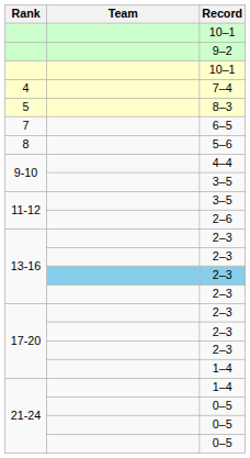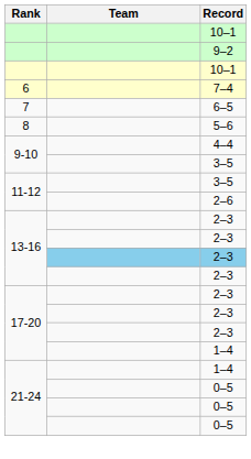- row: 4 | 7–4
- row: 5 | 8–3
+ row: 6 | 7–4
